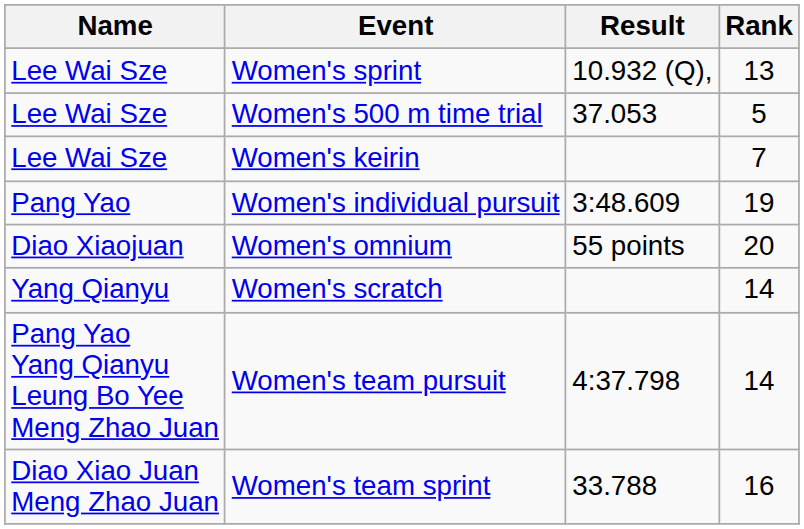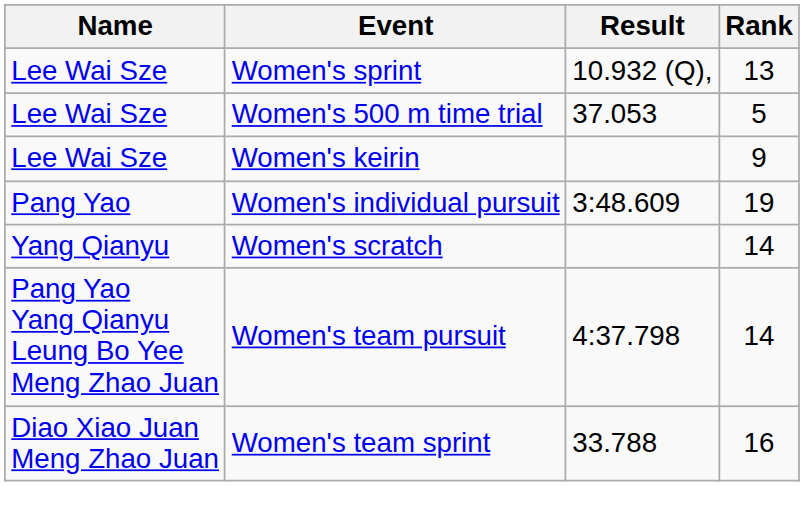Women's keirin | Rank: 7 -> 9
- row: Diao Xiaojuan | Women's omnium | 55 points | 20
